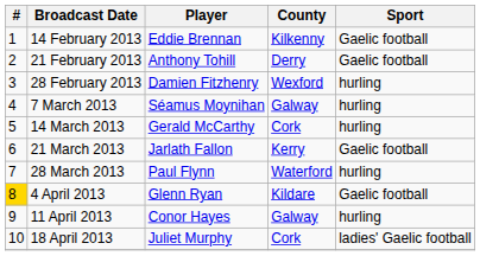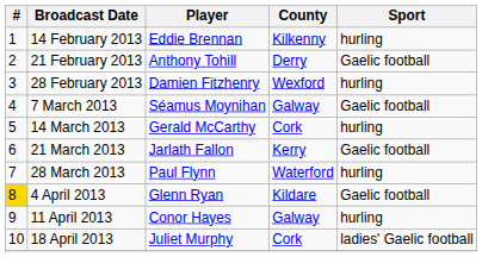14 February 2013 | Sport: Gaelic football -> hurling
7 March 2013 | Sport: hurling -> Gaelic football
